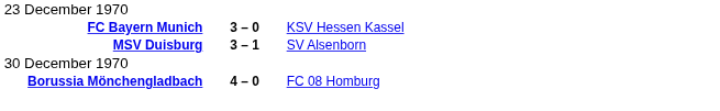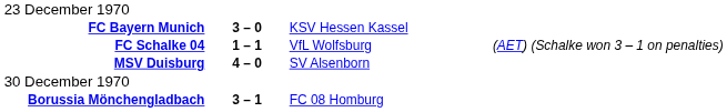+ row: FC Schalke 04 | 1 – 1 | VfL Wolfsburg | (AET) (Schalke won 3 – 1 on penalties)
MSV Duisburg | column 2: 3 – 1 -> 4 – 0
Borussia Mönchengladbach | column 2: 4 – 0 -> 3 – 1
